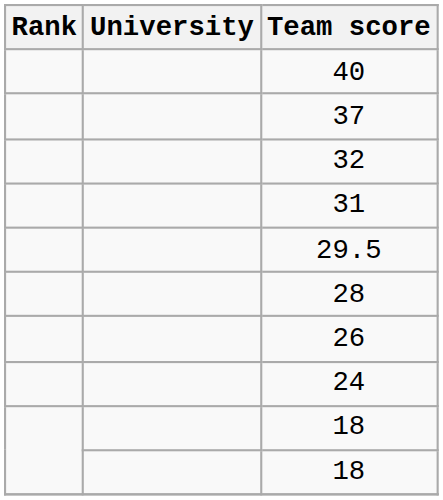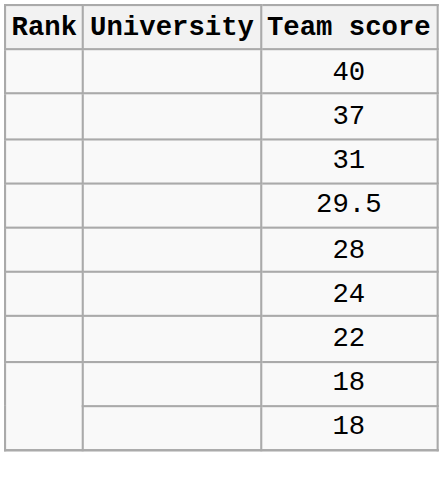- row: 32
- row: 26
+ row: 22
